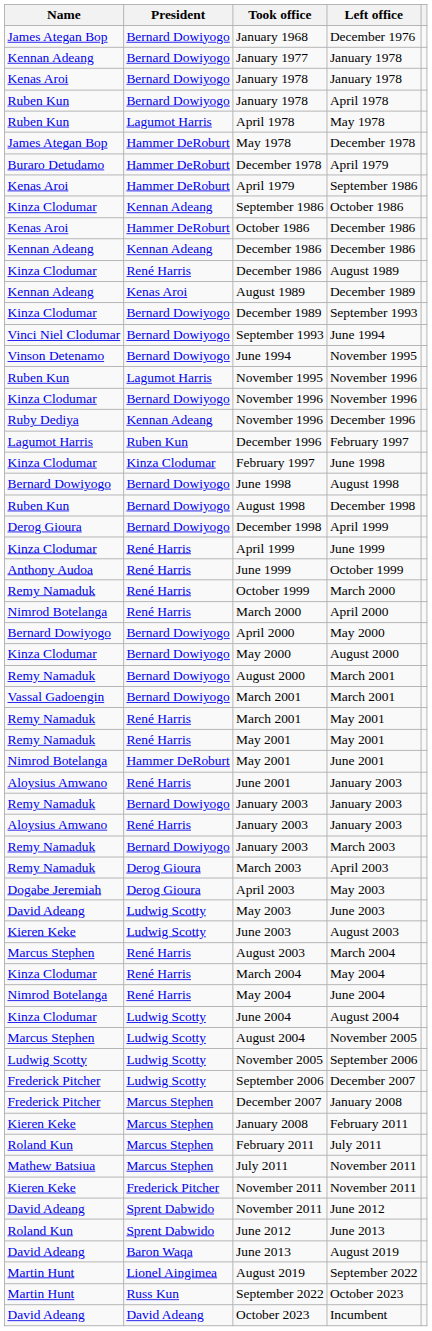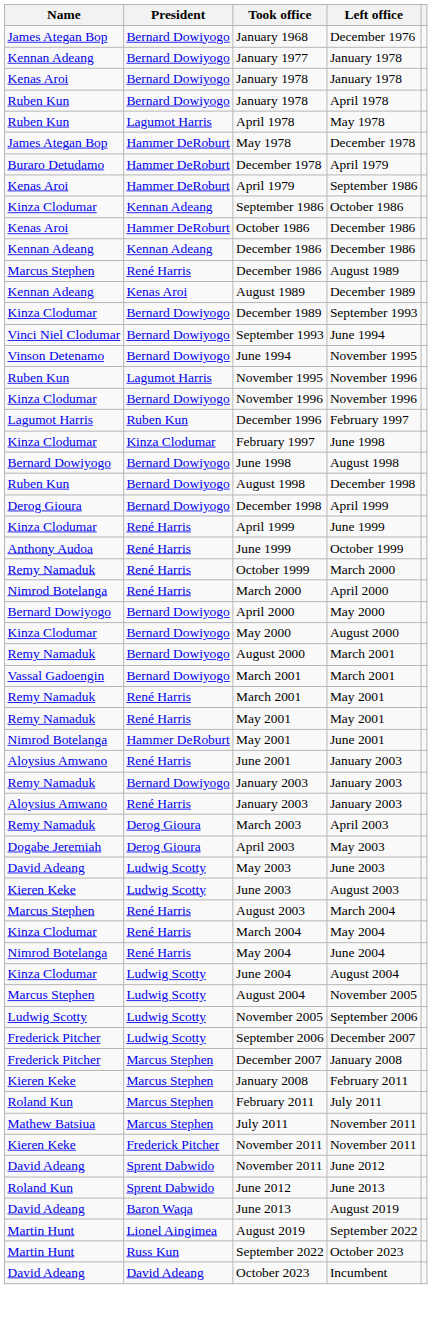December 1986 / August 1989 | Name: Kinza Clodumar -> Marcus Stephen
- row: Ruby Dediya | Kennan Adeang | November 1996 | December 1996
- row: Remy Namaduk | Bernard Dowiyogo | January 2003 | March 2003
